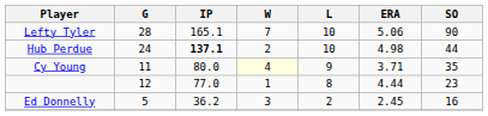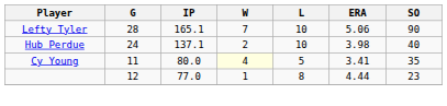Hub Perdue | IP: bold -> normal
Hub Perdue | ERA: 4.98 -> 3.98
Hub Perdue | SO: 44 -> 40
Cy Young | L: 9 -> 5
Cy Young | ERA: 3.71 -> 3.41
- row: Ed Donnelly | 5 | 36.2 | 3 | 2 | 2.45 | 16
